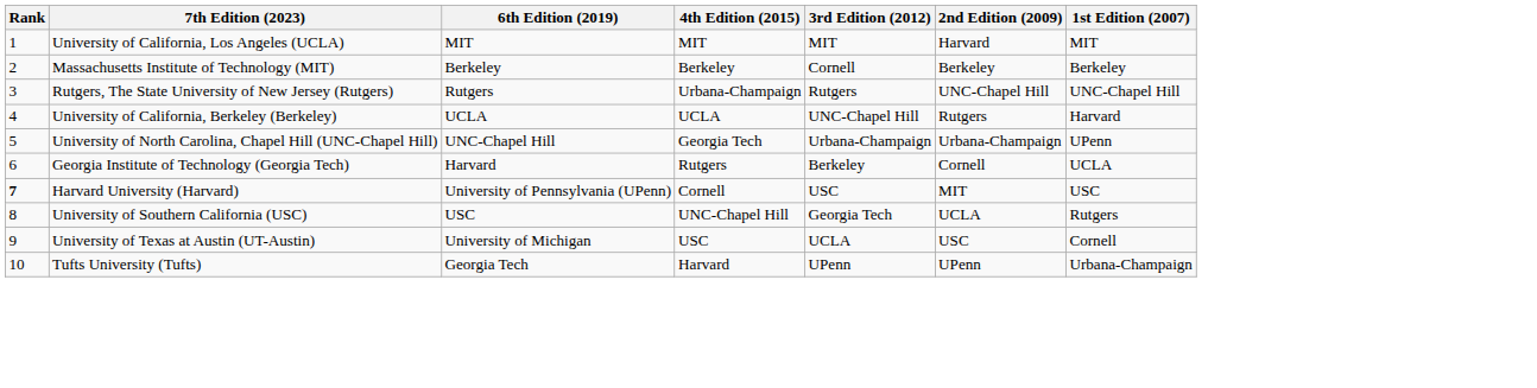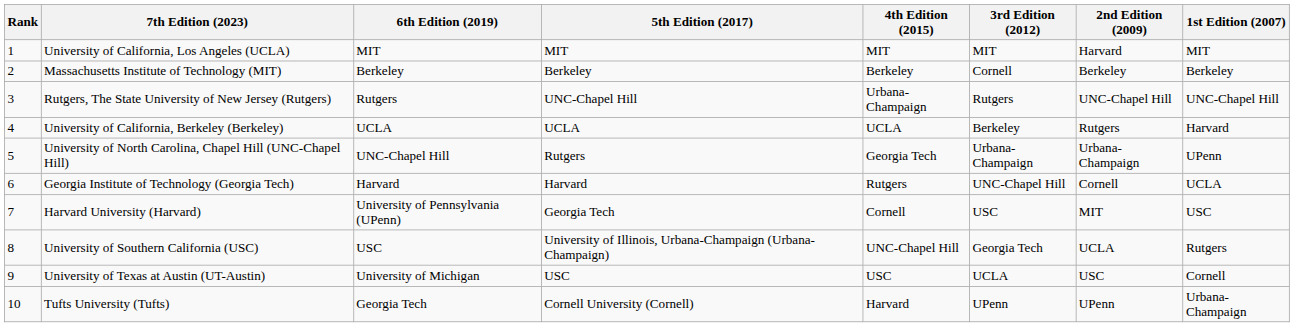+ column: 5th Edition (2017) | MIT | Berkeley | UNC-Chapel Hill | UCLA | Rutgers | Harvard | Georgia Tech | University of Illinois, Urbana-Champaign (Urbana-Champaign) | USC | Cornell University (Cornell)
University of California, Berkeley (Berkeley) | 3rd Edition (2012): UNC-Chapel Hill -> Berkeley
Georgia Institute of Technology (Georgia Tech) | 3rd Edition (2012): Berkeley -> UNC-Chapel Hill
Harvard University (Harvard) | Rank: bold -> normal
